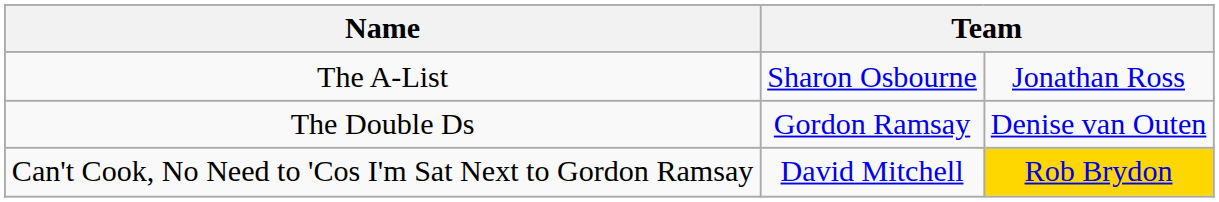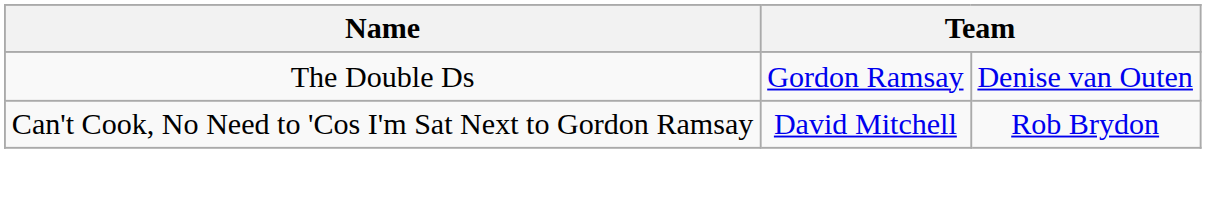- row: The A-List | Sharon Osbourne | Jonathan Ross
Can't Cook, No Need to 'Cos I'm Sat Next to Gordon Ramsay | column 3: gold background -> no background
